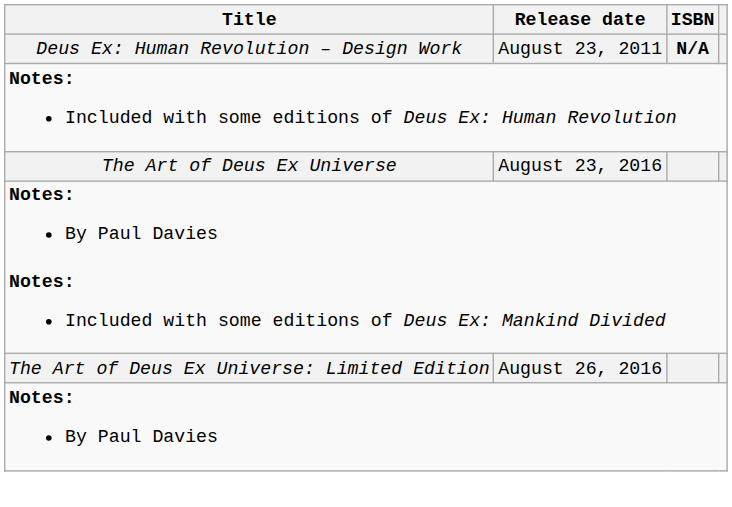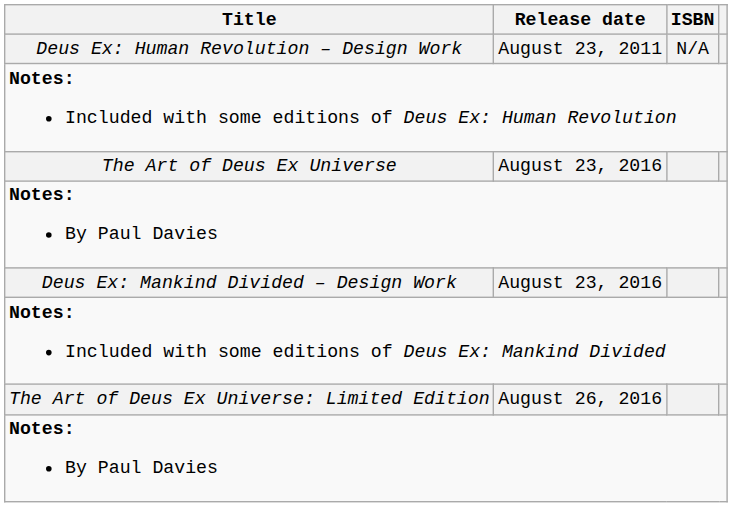Deus Ex: Human Revolution – Design Work | ISBN: bold -> normal
+ row: Deus Ex: Mankind Divided – Design Work | August 23, 2016
